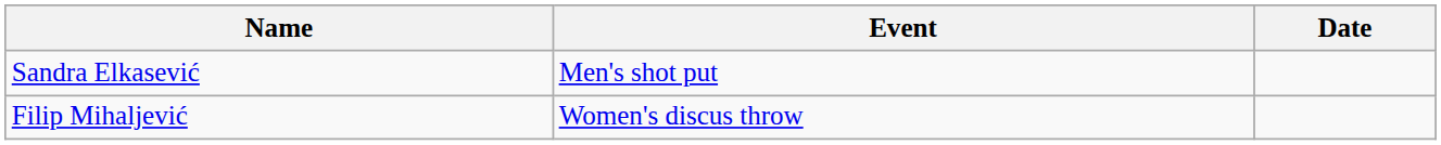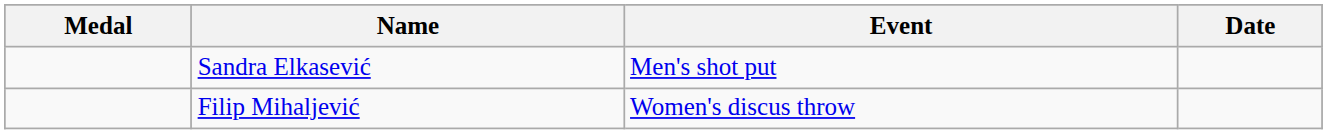+ column: Medal
